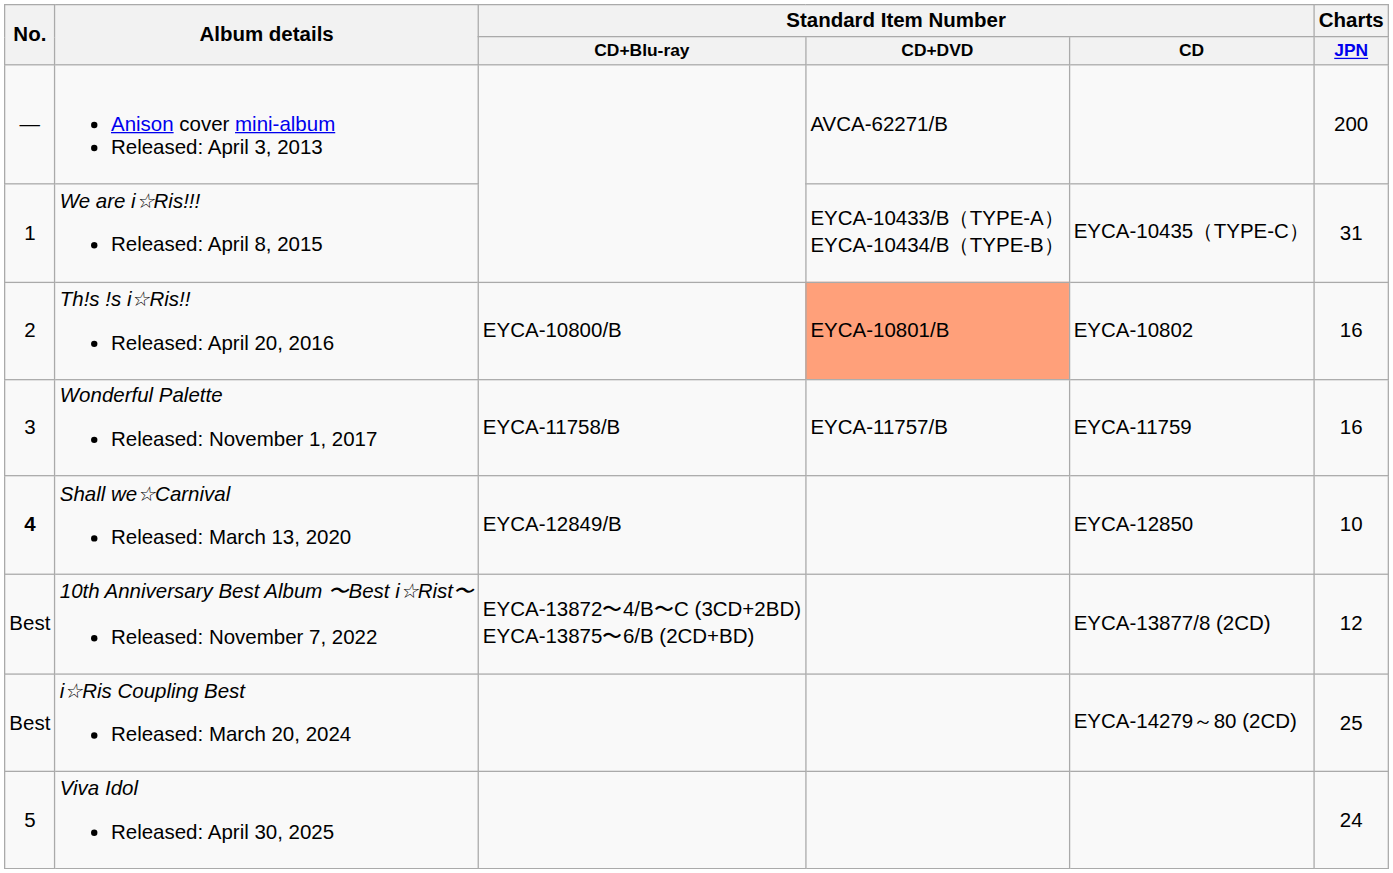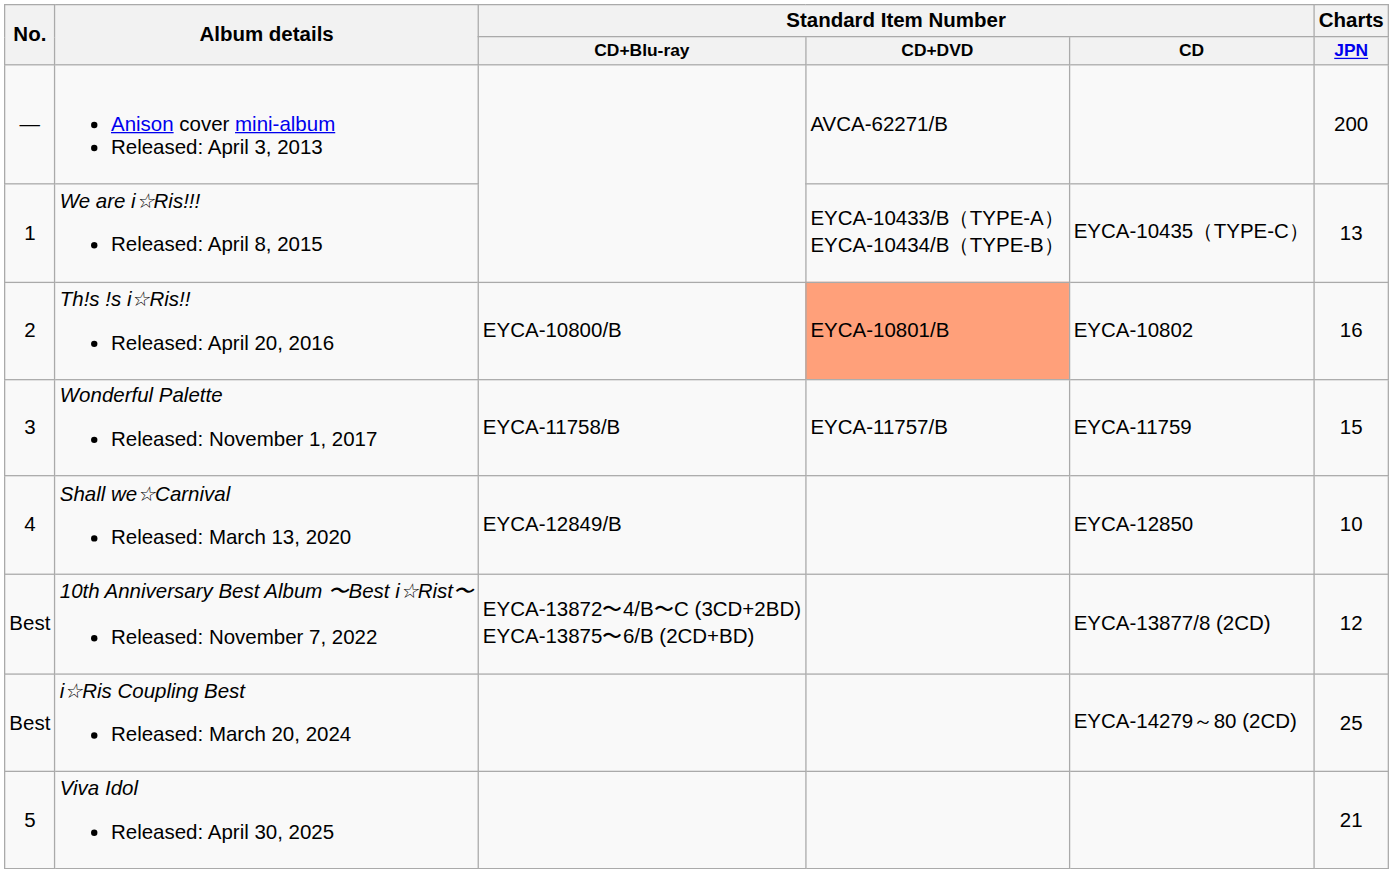We are i☆Ris!!! Released: April 8, 2015 | Charts / JPN: 31 -> 13
Wonderful Palette Released: November 1, 2017 | Charts / JPN: 16 -> 15
Shall we☆Carnival Released: March 13, 2020 | No.: bold -> normal
Viva Idol Released: April 30, 2025 | Charts / JPN: 24 -> 21
